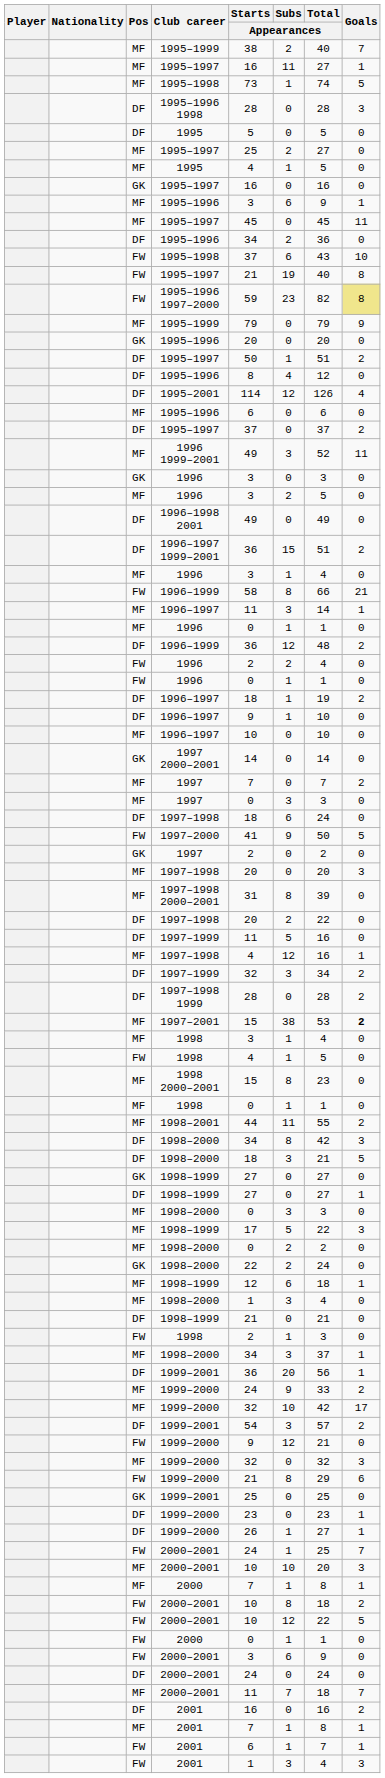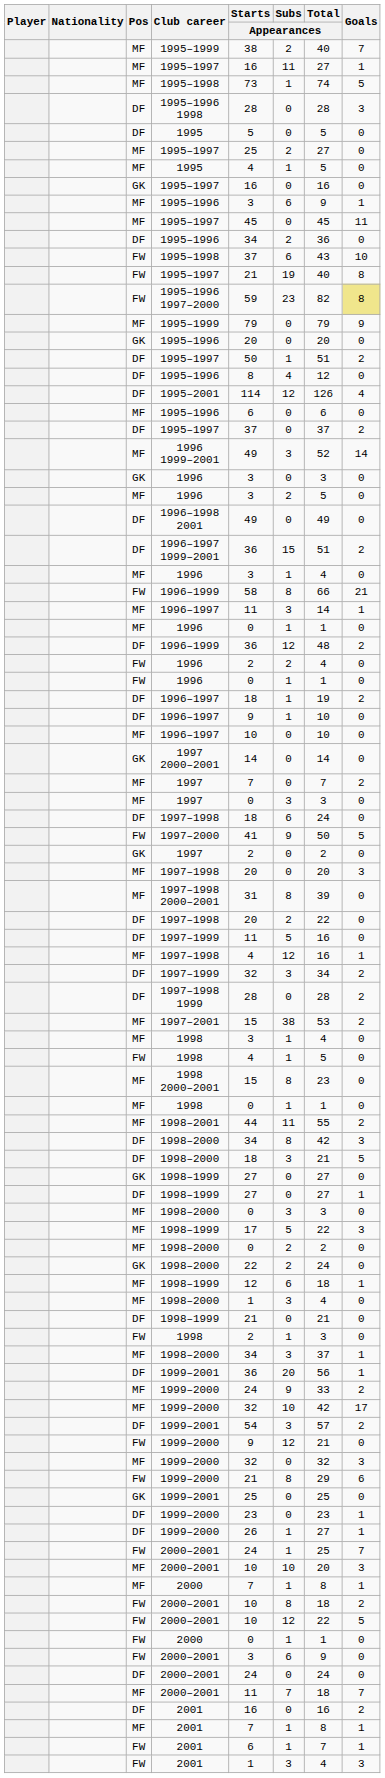1996 1999–2001 | Goals: 11 -> 14
1997–2001 | Goals: bold -> normal
